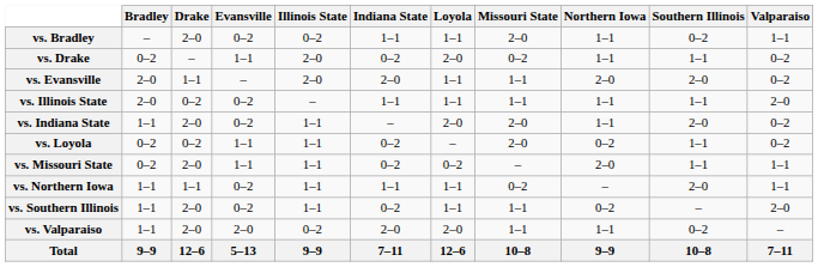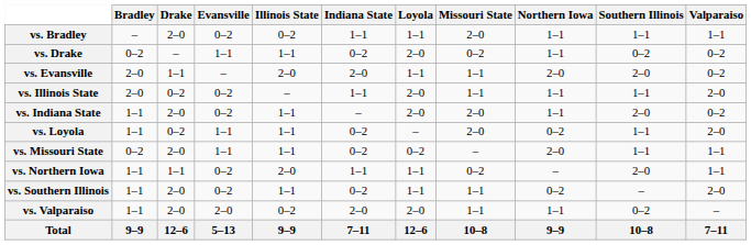vs. Bradley | Southern Illinois: 0–2 -> 1–1
vs. Drake | Illinois State: 2–0 -> 1–1
vs. Drake | Southern Illinois: 1–1 -> 0–2
vs. Illinois State | Loyola: 1–1 -> 2–0
vs. Loyola | Bradley: 0–2 -> 1–1
vs. Loyola | Valparaiso: 0–2 -> 2–0
vs. Northern Iowa | Illinois State: 1–1 -> 2–0
